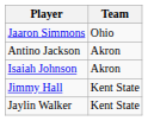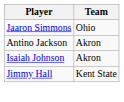- row: Jaylin Walker | Kent State
